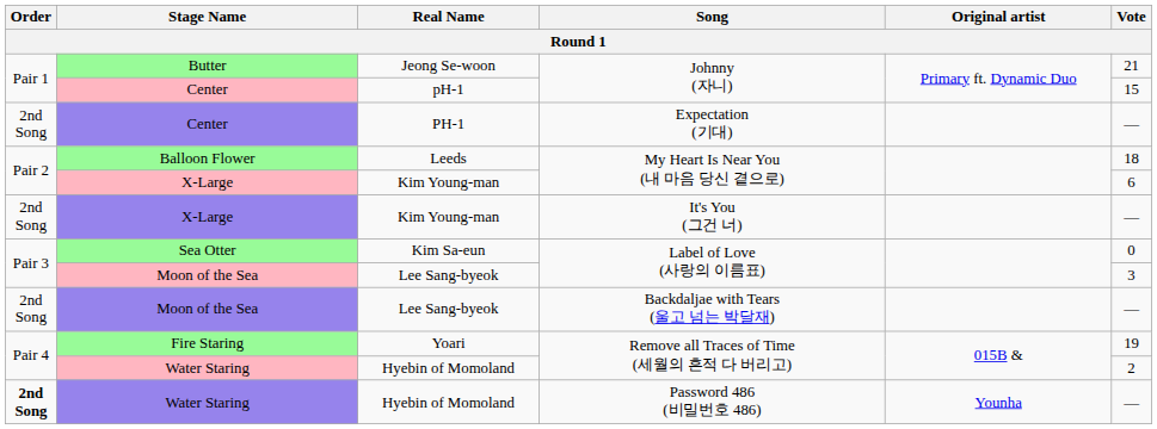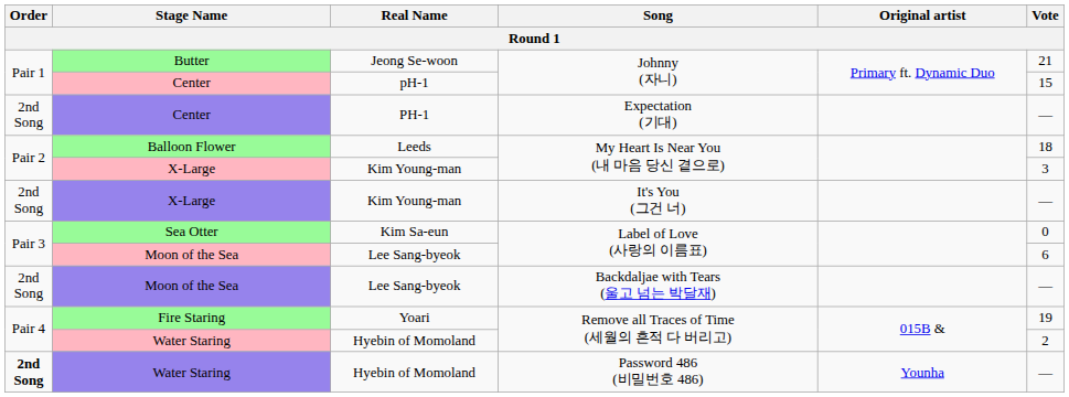Kim Young-man / My Heart Is Near You (내 마음 당신 곁으로) | Vote: 6 -> 3
Lee Sang-byeok / Label of Love (사랑의 이름표) | Vote: 3 -> 6
